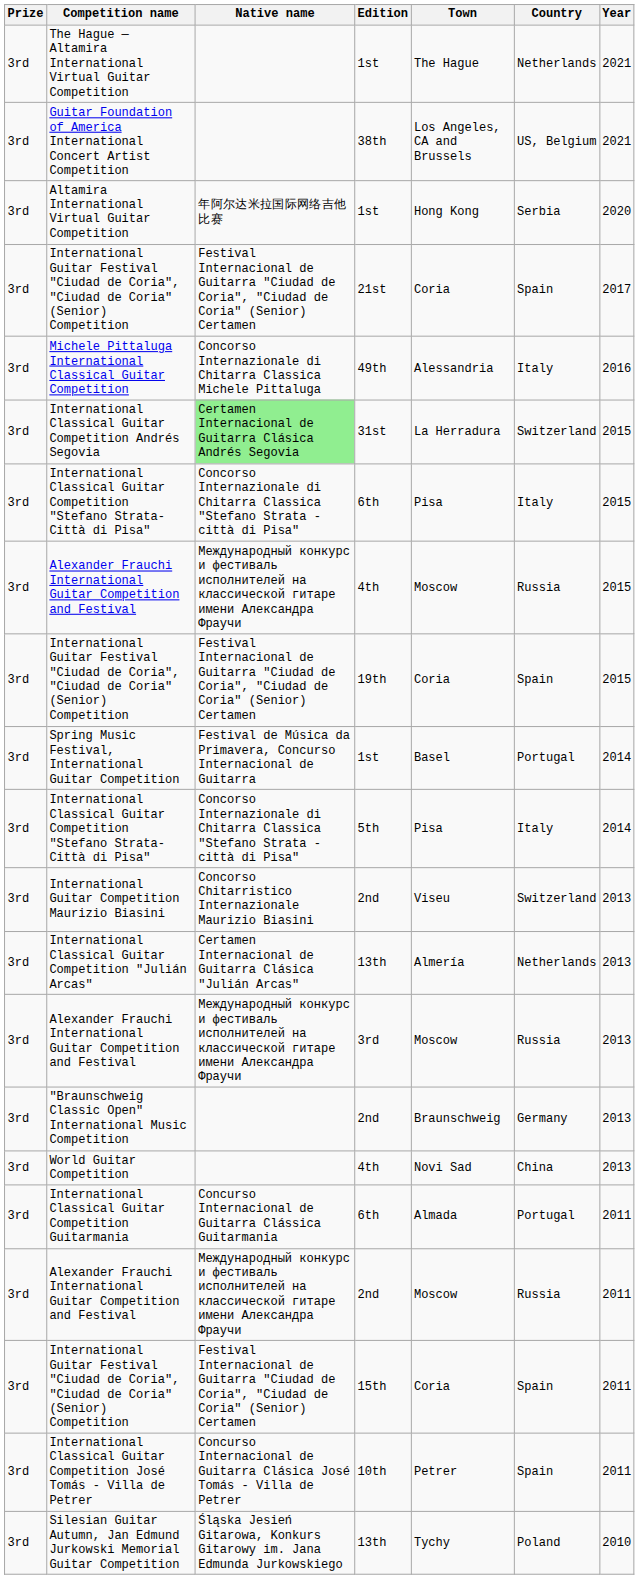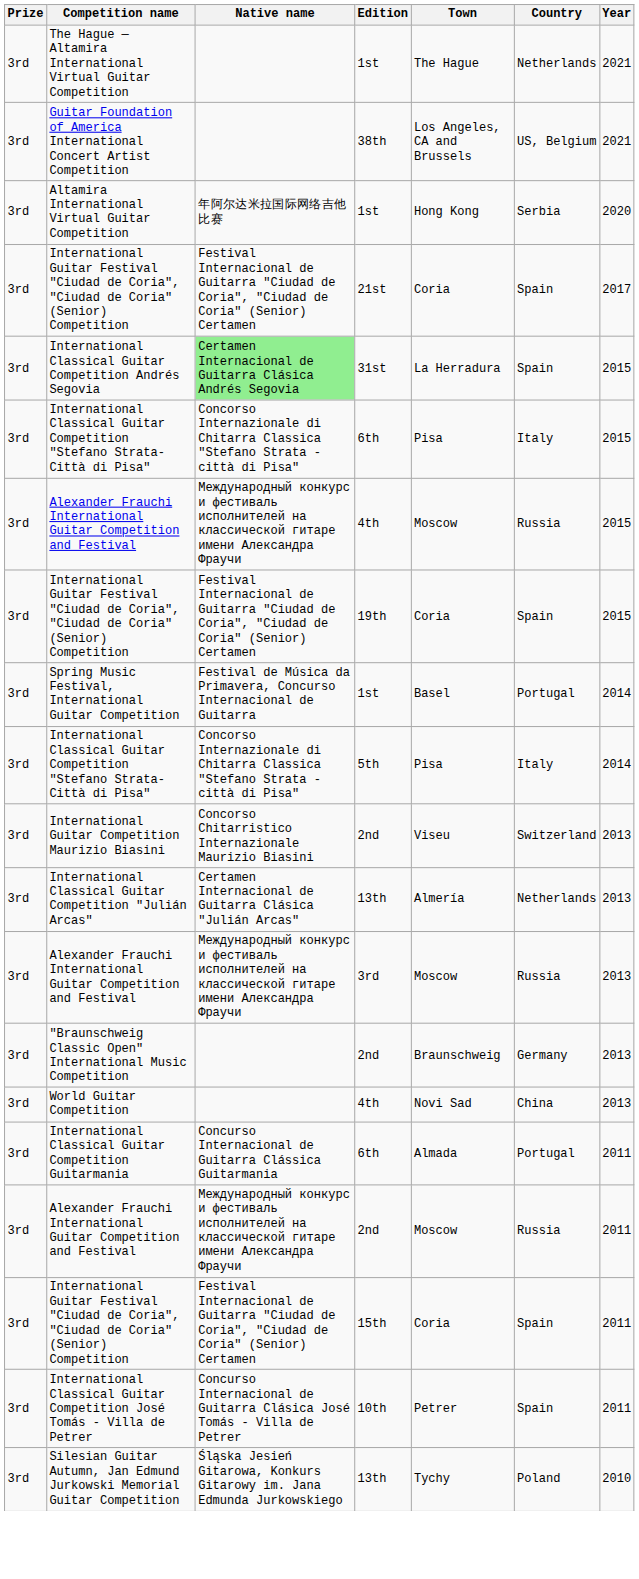- row: 3rd | Michele Pittaluga International Classical Guitar Competition | Concorso Internazionale di Chitarra Classica Michele Pittaluga | 49th | Alessandria | Italy | 2016
International Classical Guitar Competition Andrés Segovia | Country: Switzerland -> Spain
